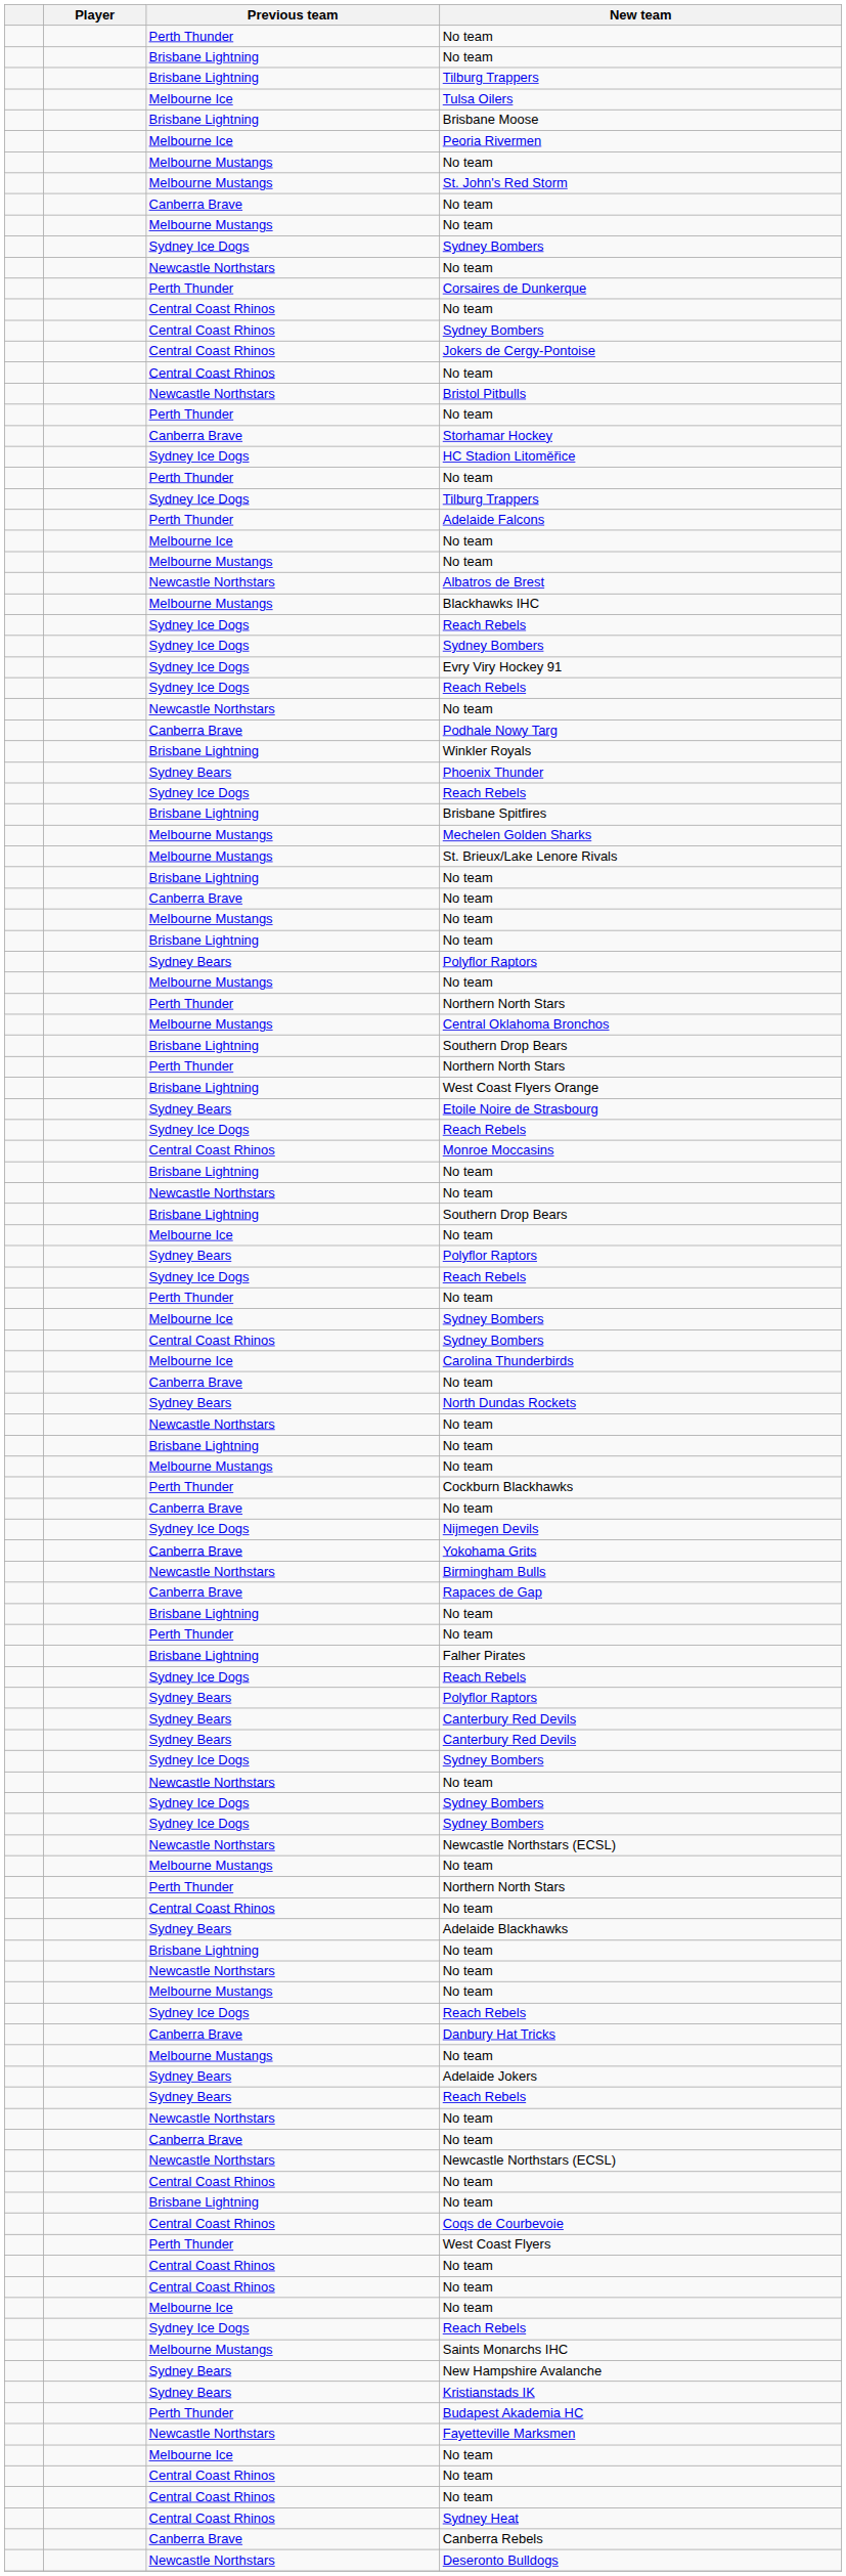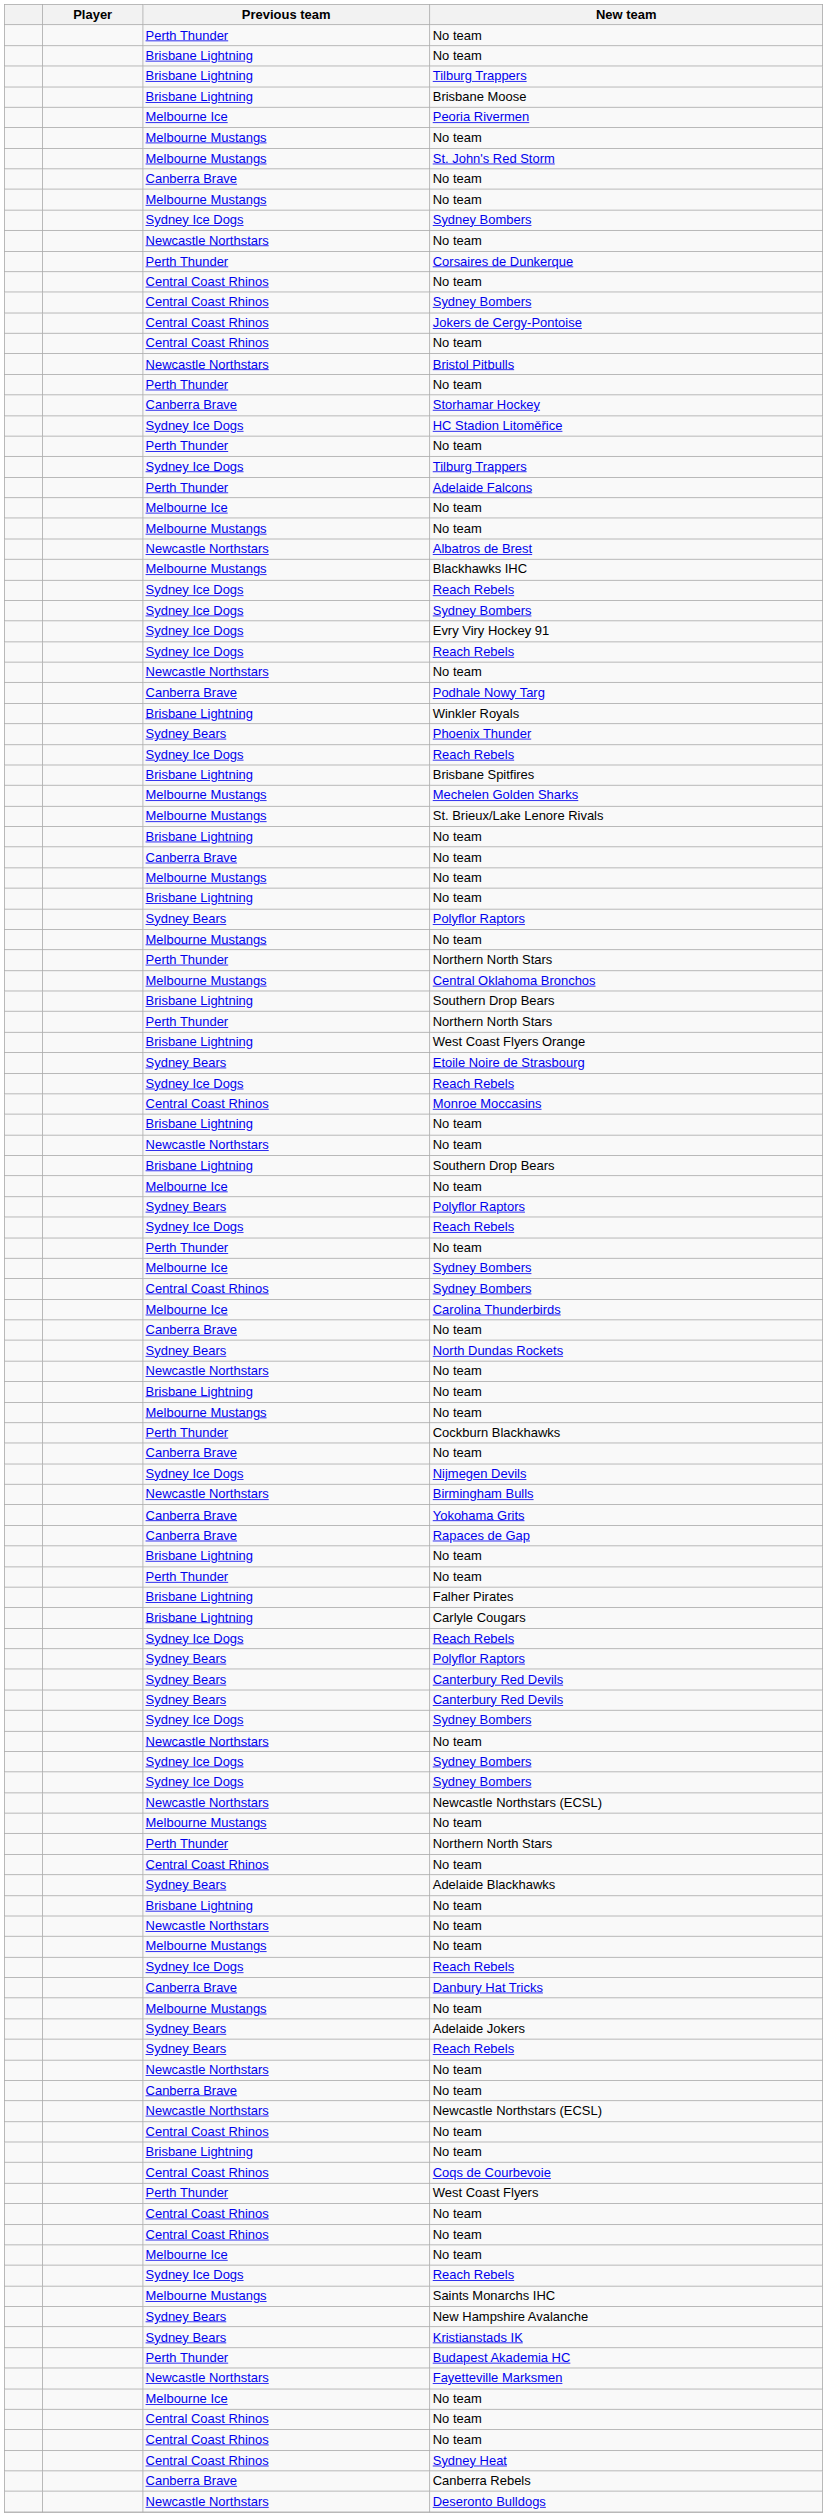- row: Melbourne Ice | Tulsa Oilers
rows swapped: Yokohama Grits <-> Birmingham Bulls
+ row: Brisbane Lightning | Carlyle Cougars
